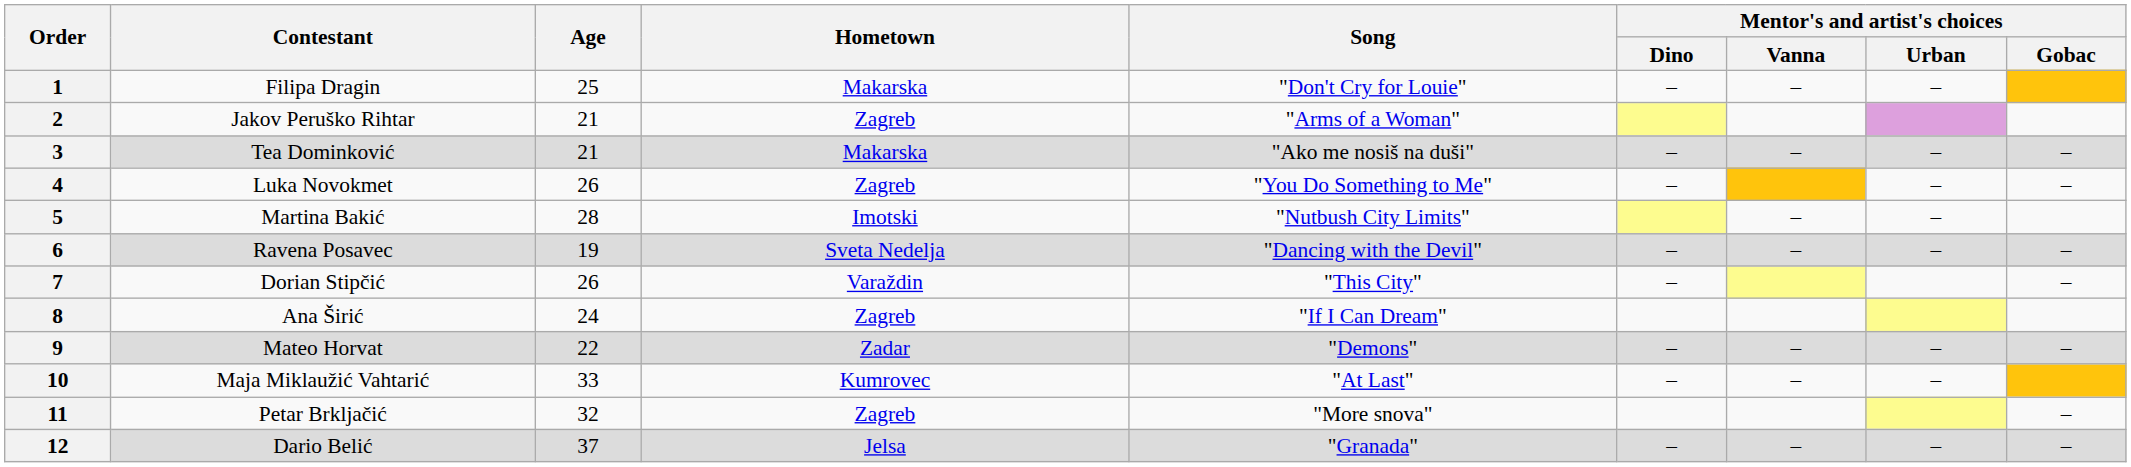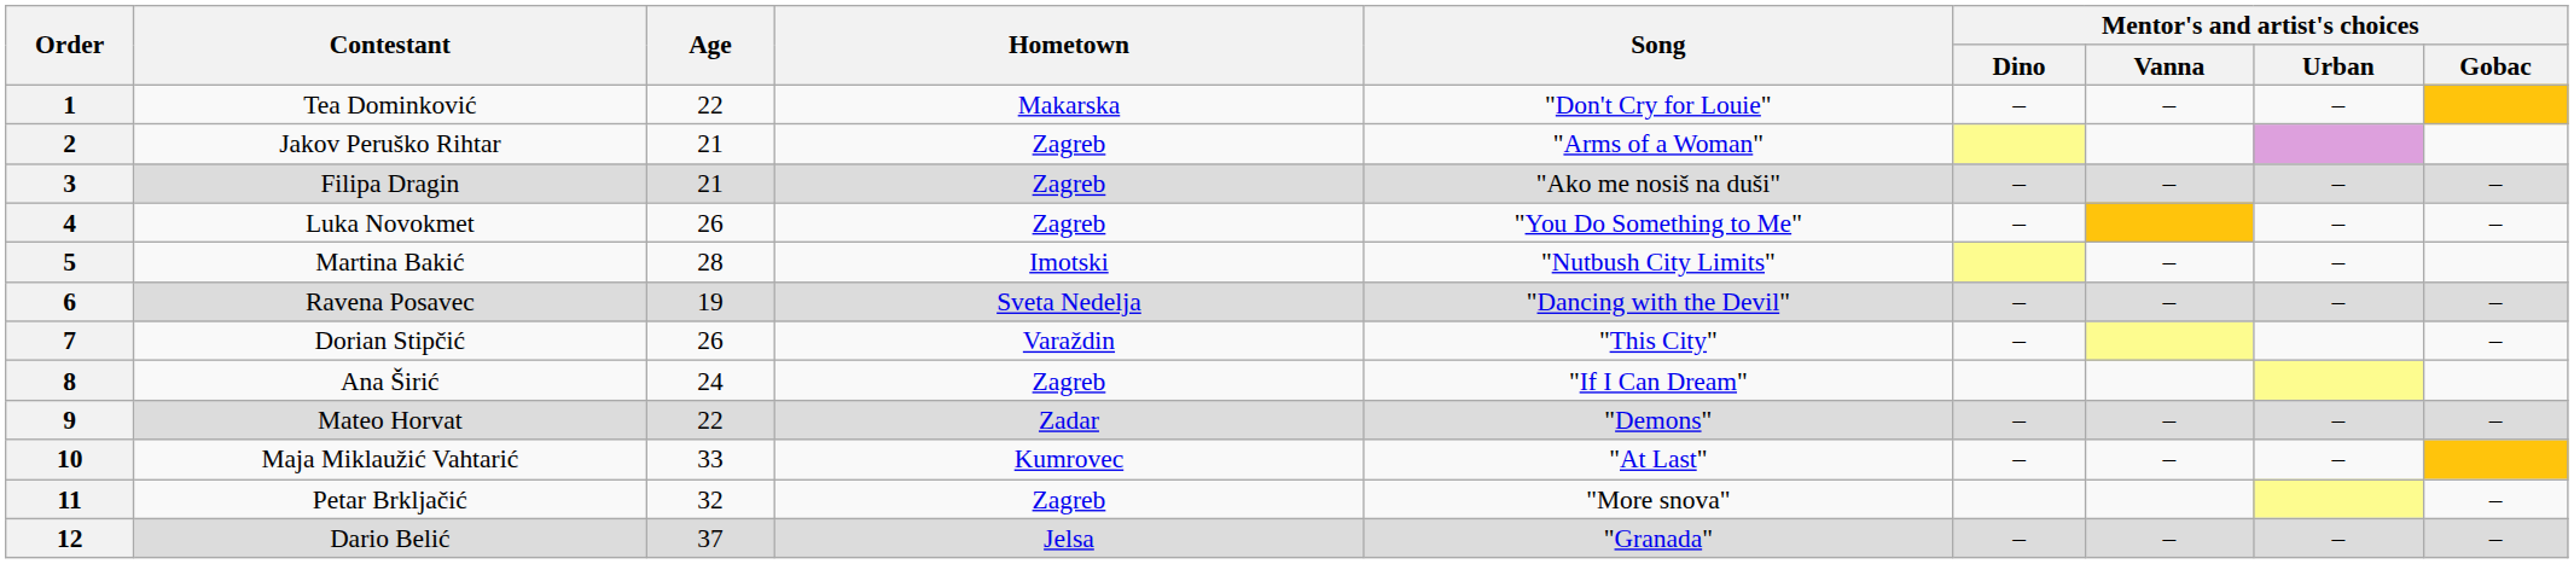1 | Contestant: Filipa Dragin -> Tea Dominković
1 | Age: 25 -> 22
3 | Contestant: Tea Dominković -> Filipa Dragin
3 | Hometown: Makarska -> Zagreb
